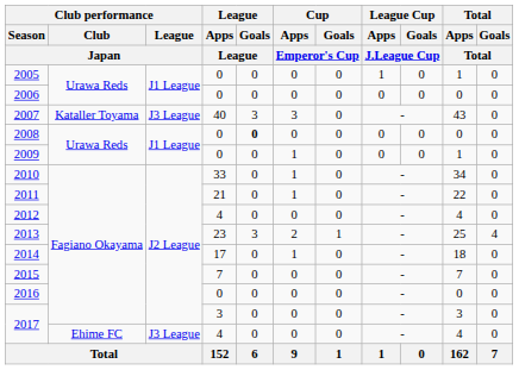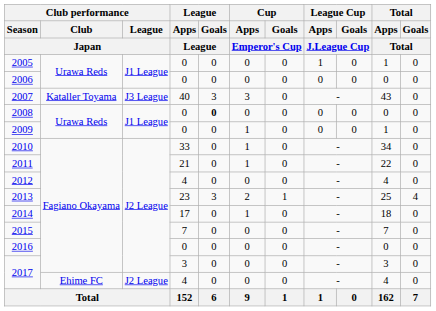2017 / 4 | Club performance / League / Japan: J3 League -> J2 League
